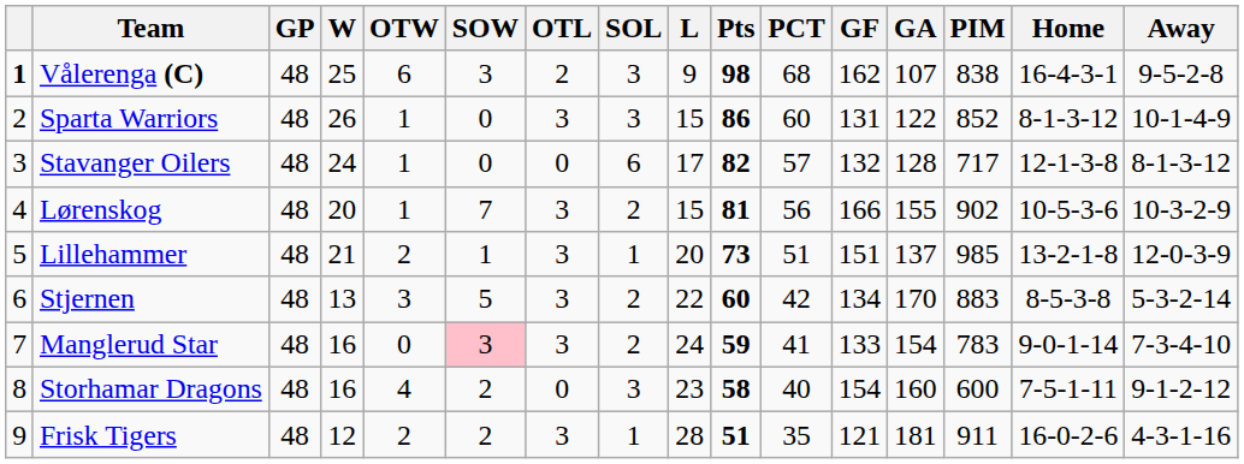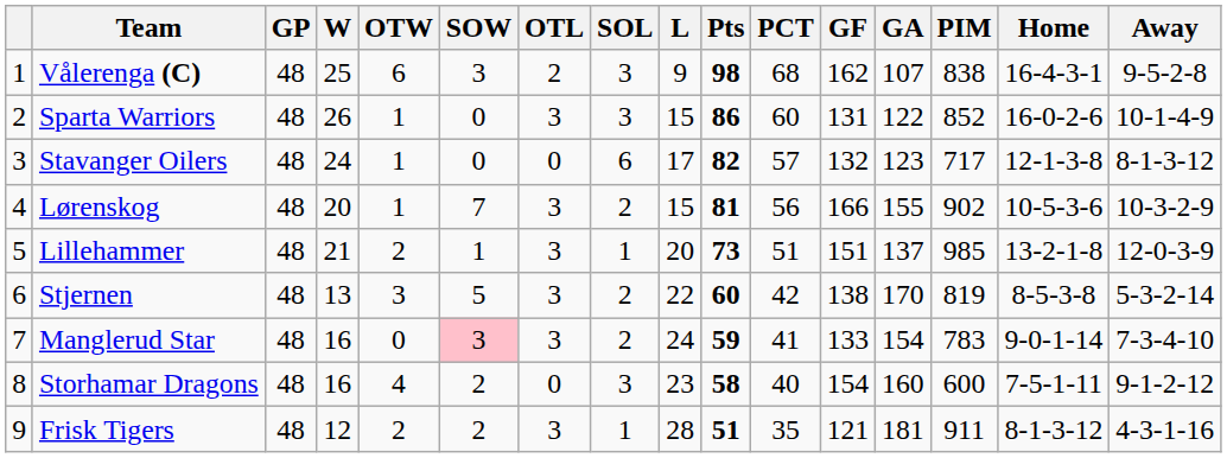Vålerenga (C) | column 1: bold -> normal
Sparta Warriors | Home: 8-1-3-12 -> 16-0-2-6
Stavanger Oilers | GA: 128 -> 123
Stjernen | GF: 134 -> 138
Stjernen | PIM: 883 -> 819
Frisk Tigers | Home: 16-0-2-6 -> 8-1-3-12
